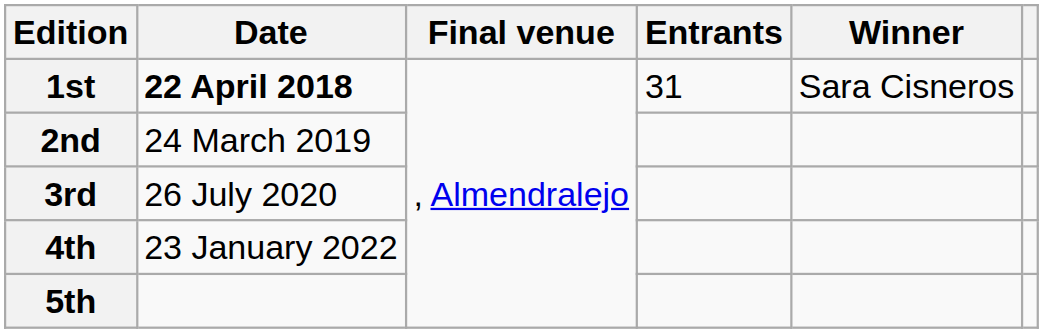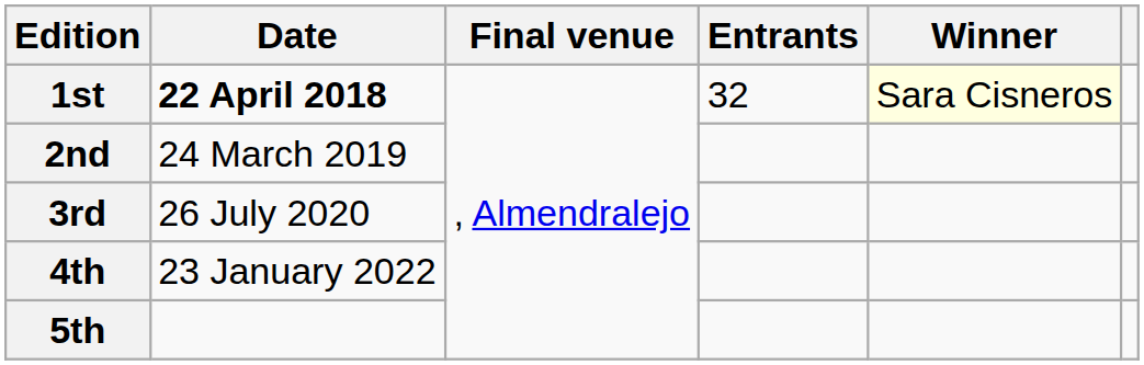1st | Entrants: 31 -> 32
1st | Winner: no background -> lightyellow background
